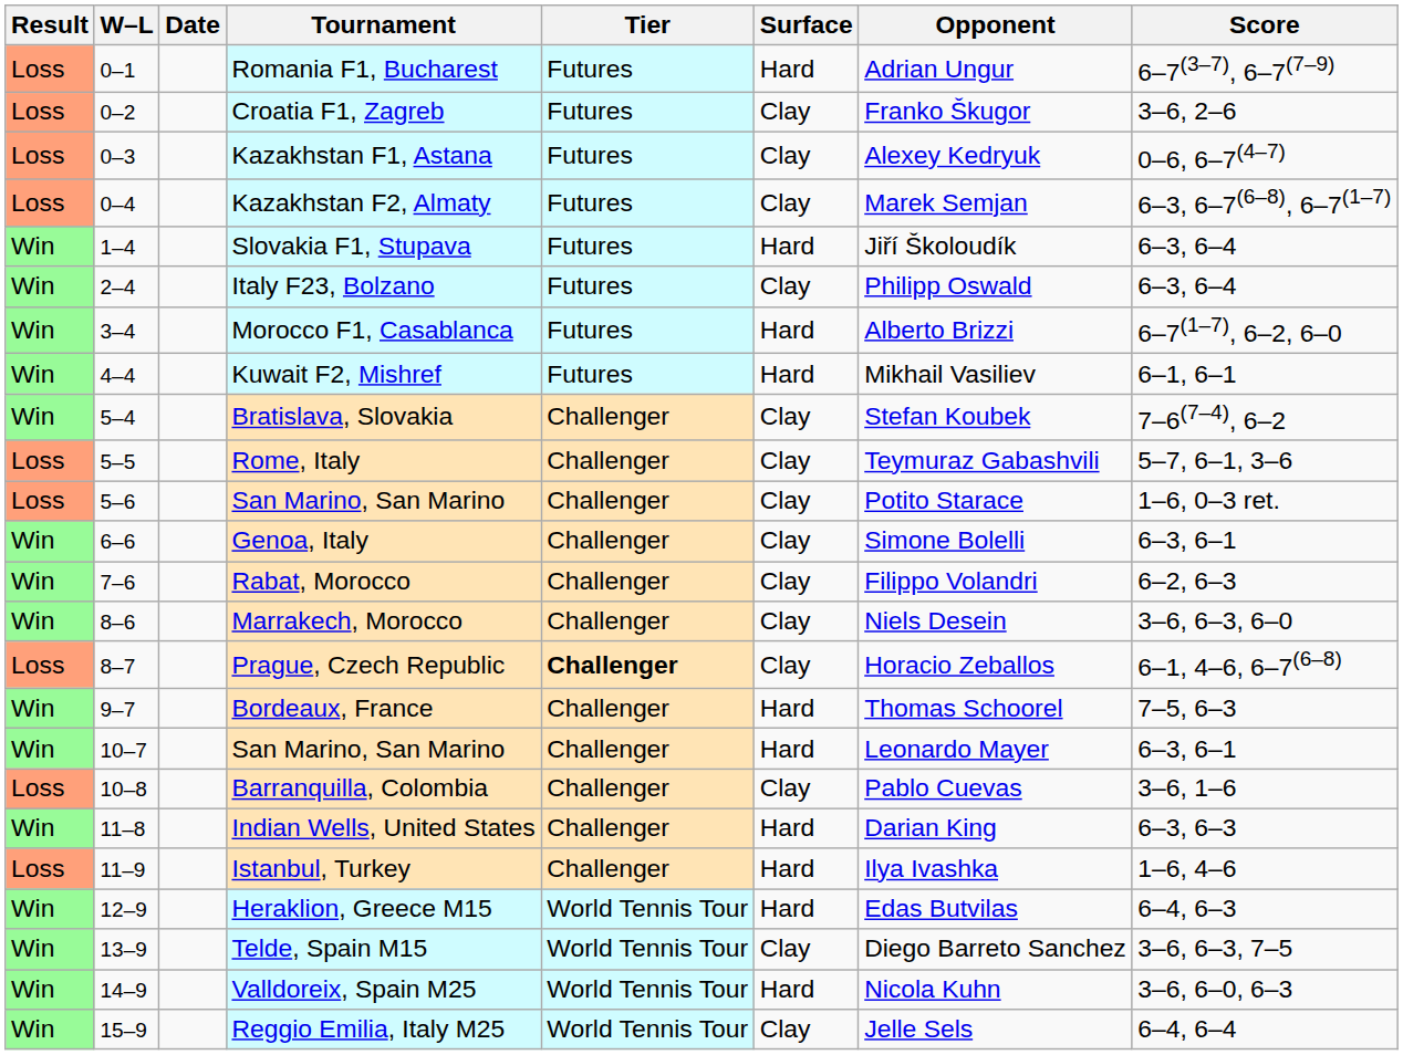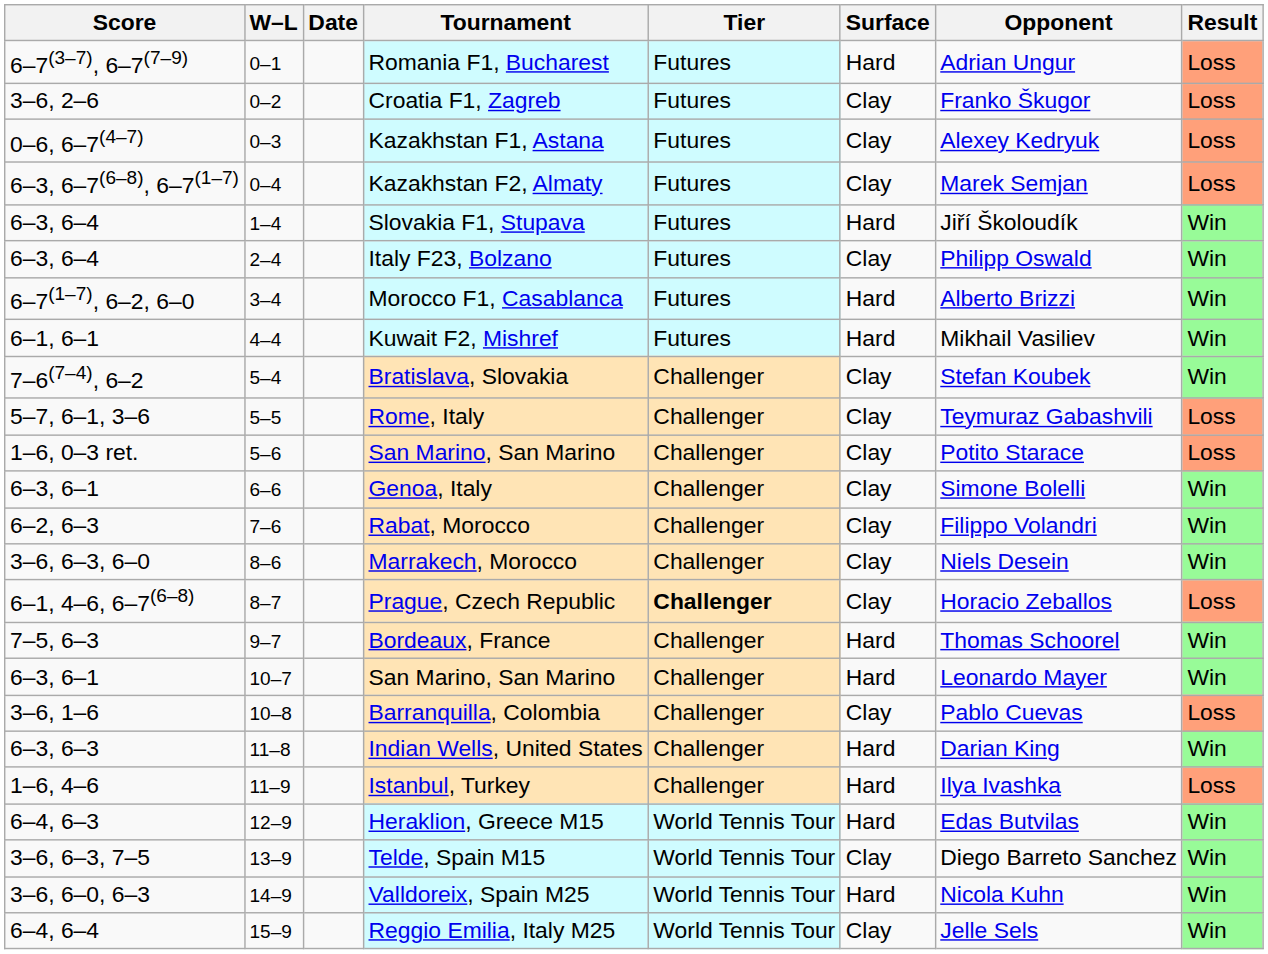columns swapped: Result <-> Score
